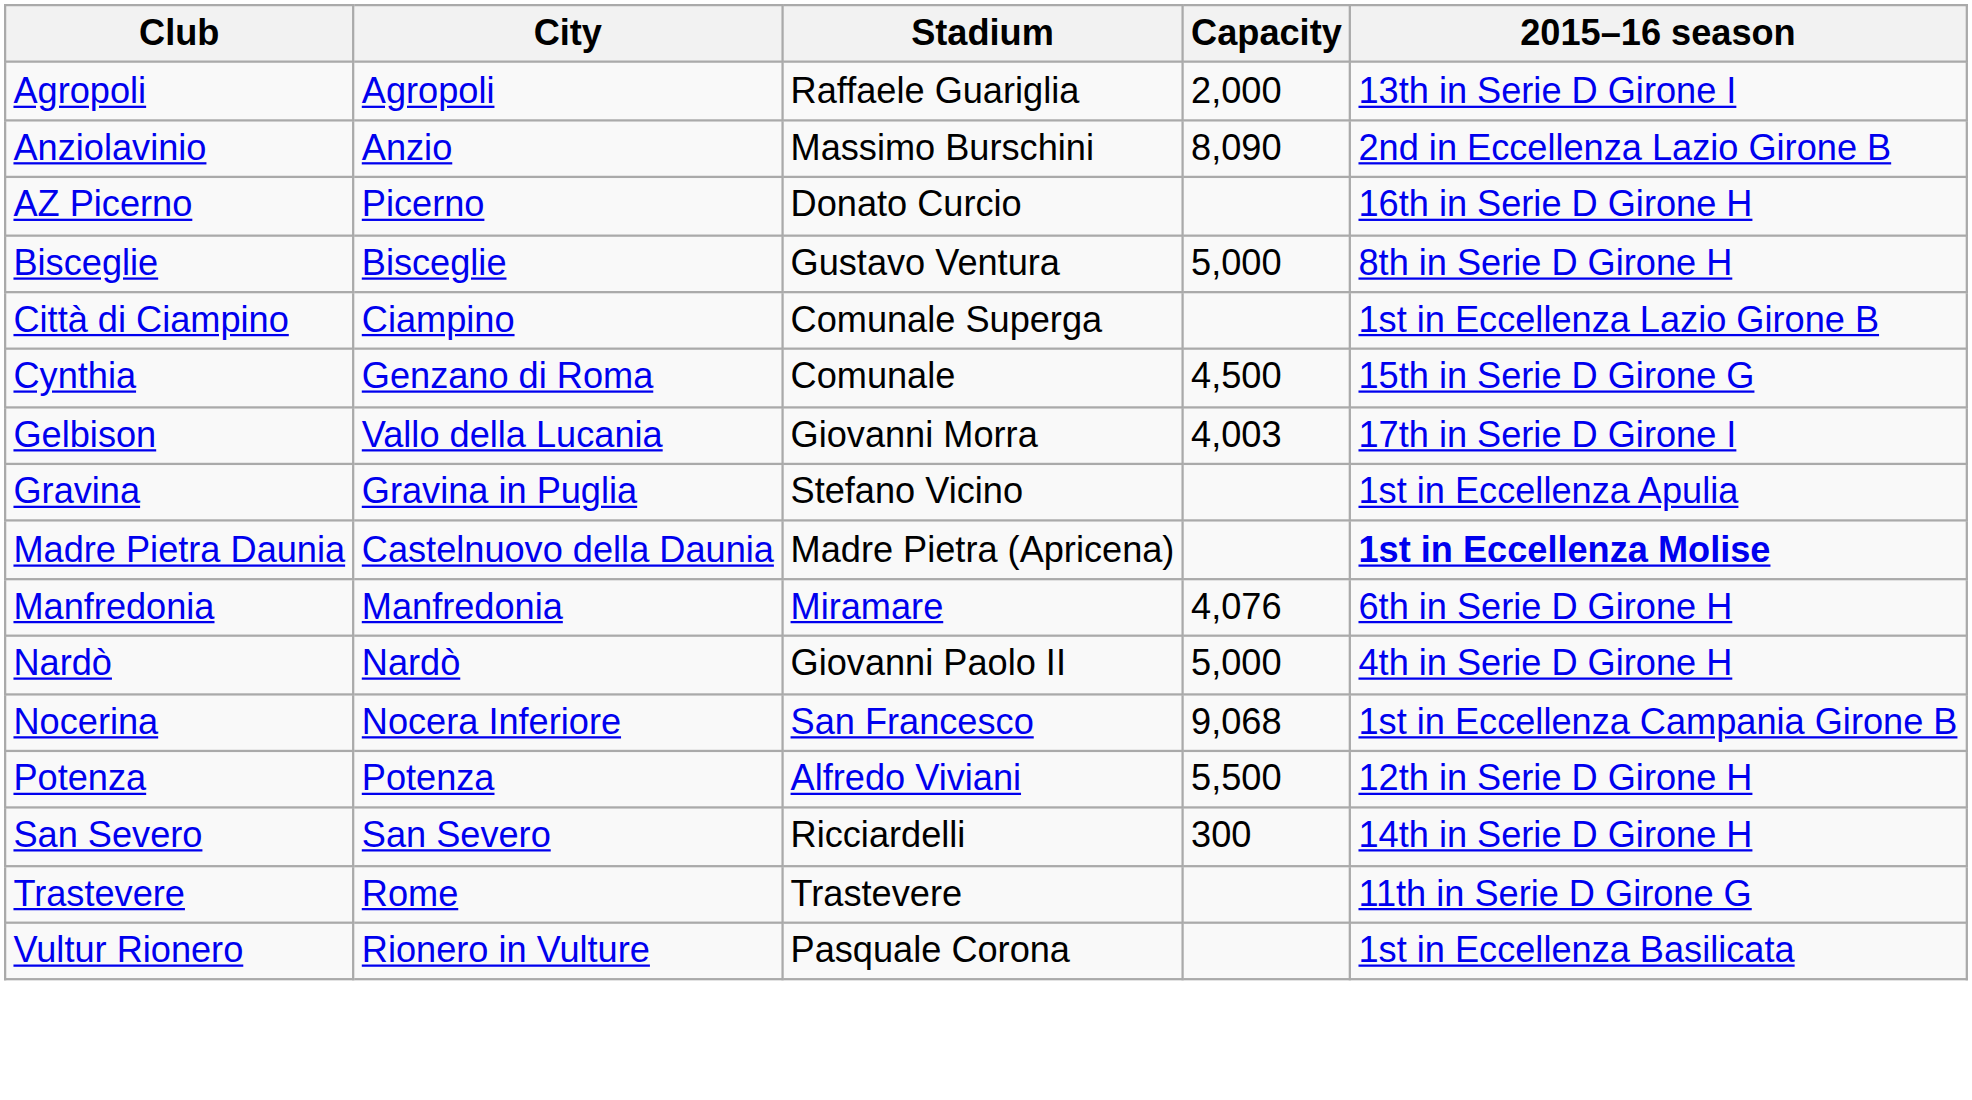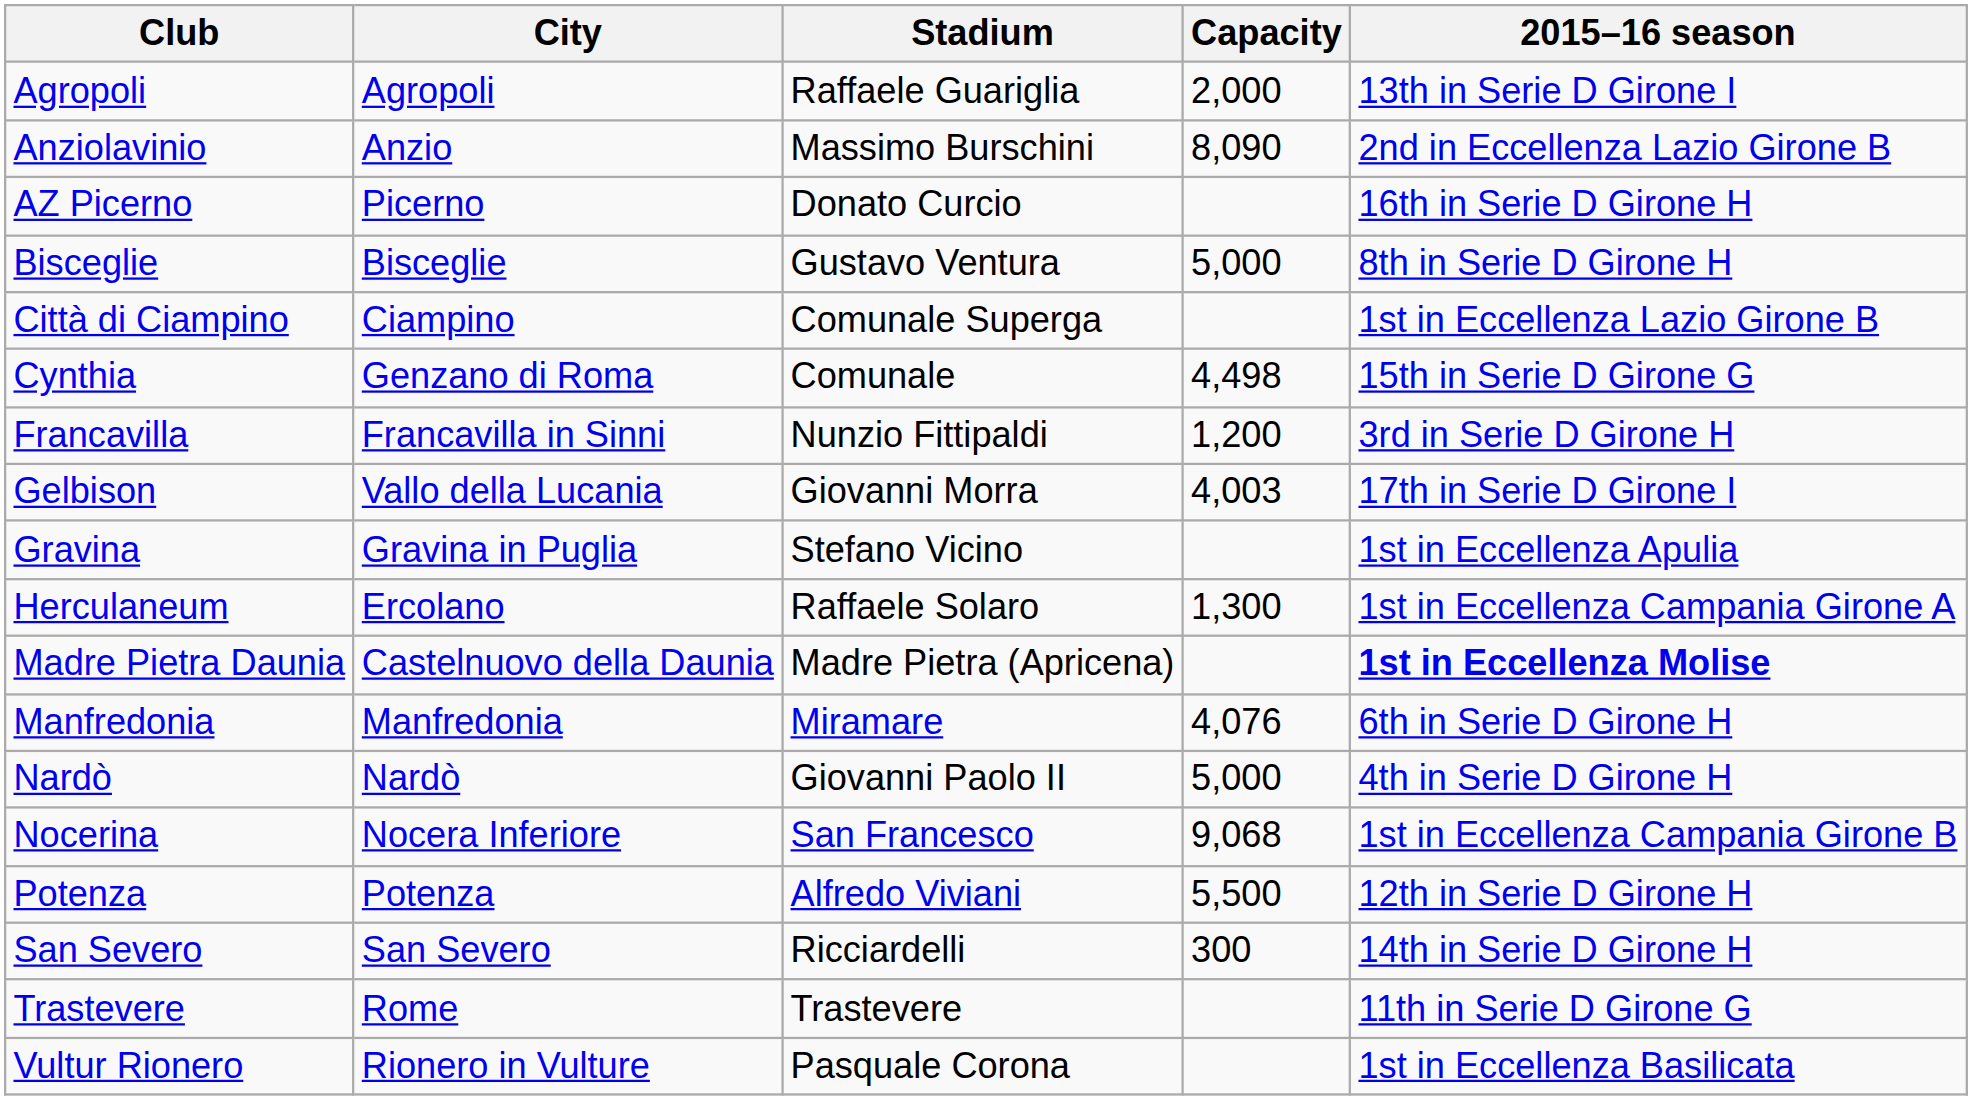Cynthia | Capacity: 4,500 -> 4,498
+ row: Francavilla | Francavilla in Sinni | Nunzio Fittipaldi | 1,200 | 3rd in Serie D Girone H
+ row: Herculaneum | Ercolano | Raffaele Solaro | 1,300 | 1st in Eccellenza Campania Girone A
